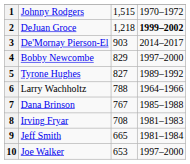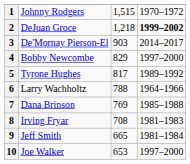5 | column 3: 827 -> 817
7 | column 3: 767 -> 769
